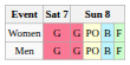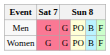rows swapped: Men <-> Women
